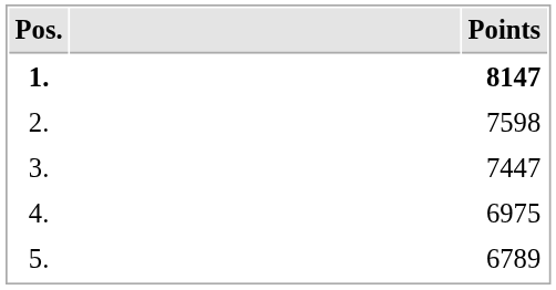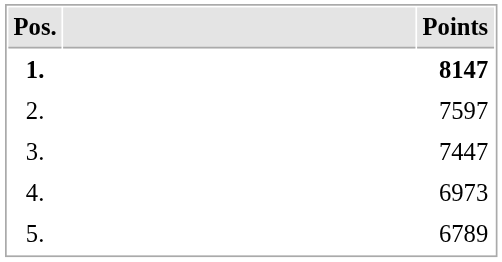2. | Points: 7598 -> 7597
4. | Points: 6975 -> 6973
